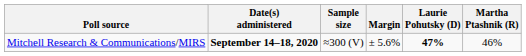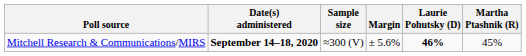Mitchell Research & Communications/MIRS | Laurie Pohutsky (D): 47% -> 46%
Mitchell Research & Communications/MIRS | Martha Ptashnik (R): 46% -> 45%
